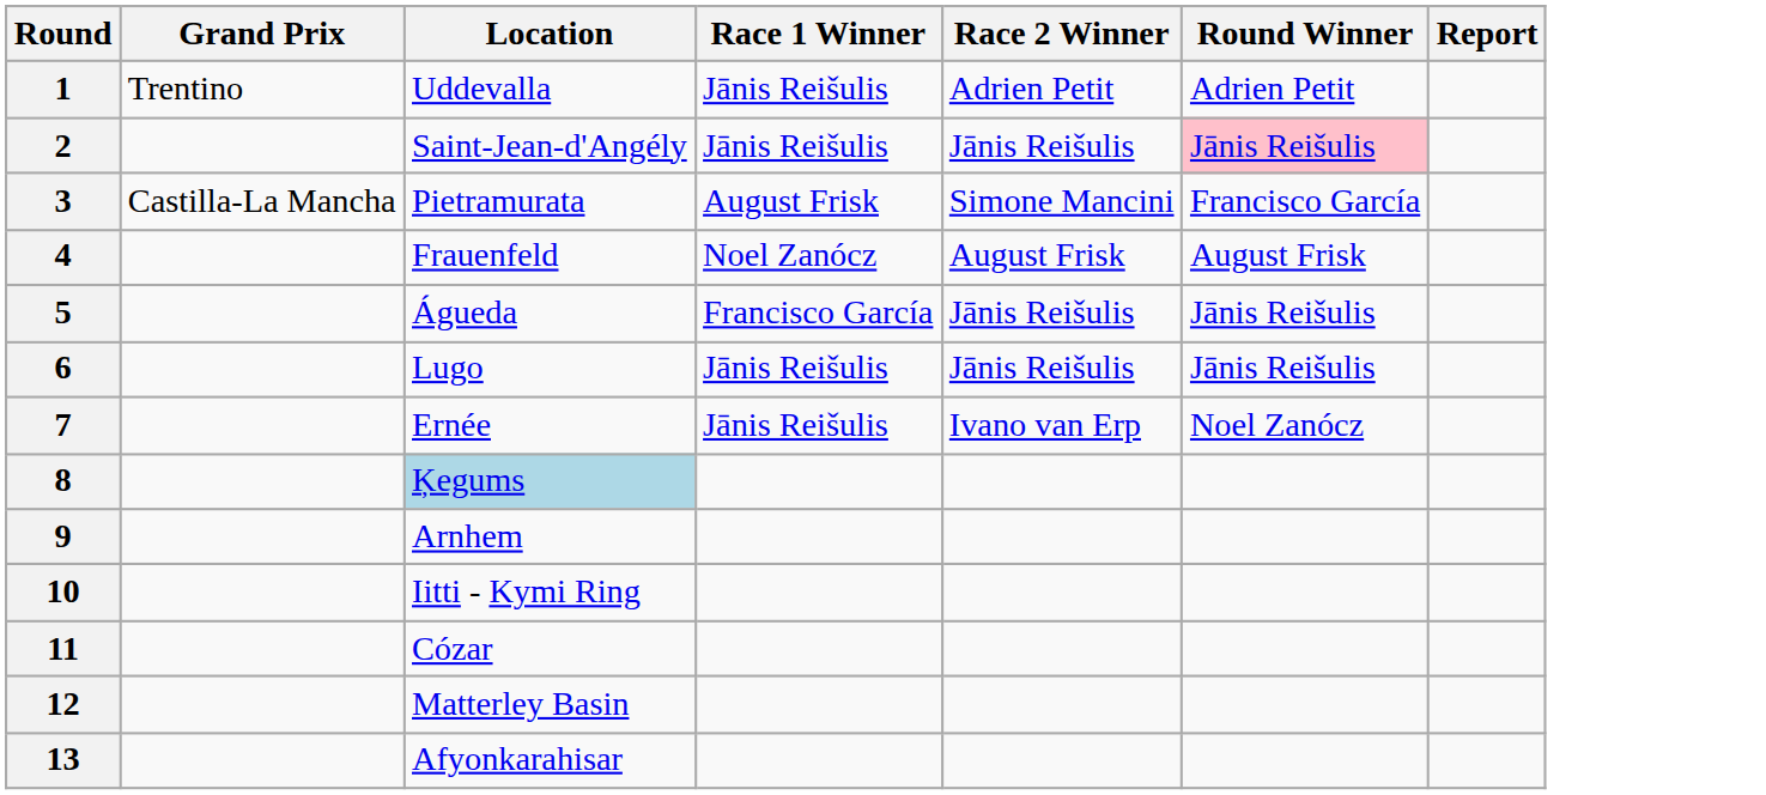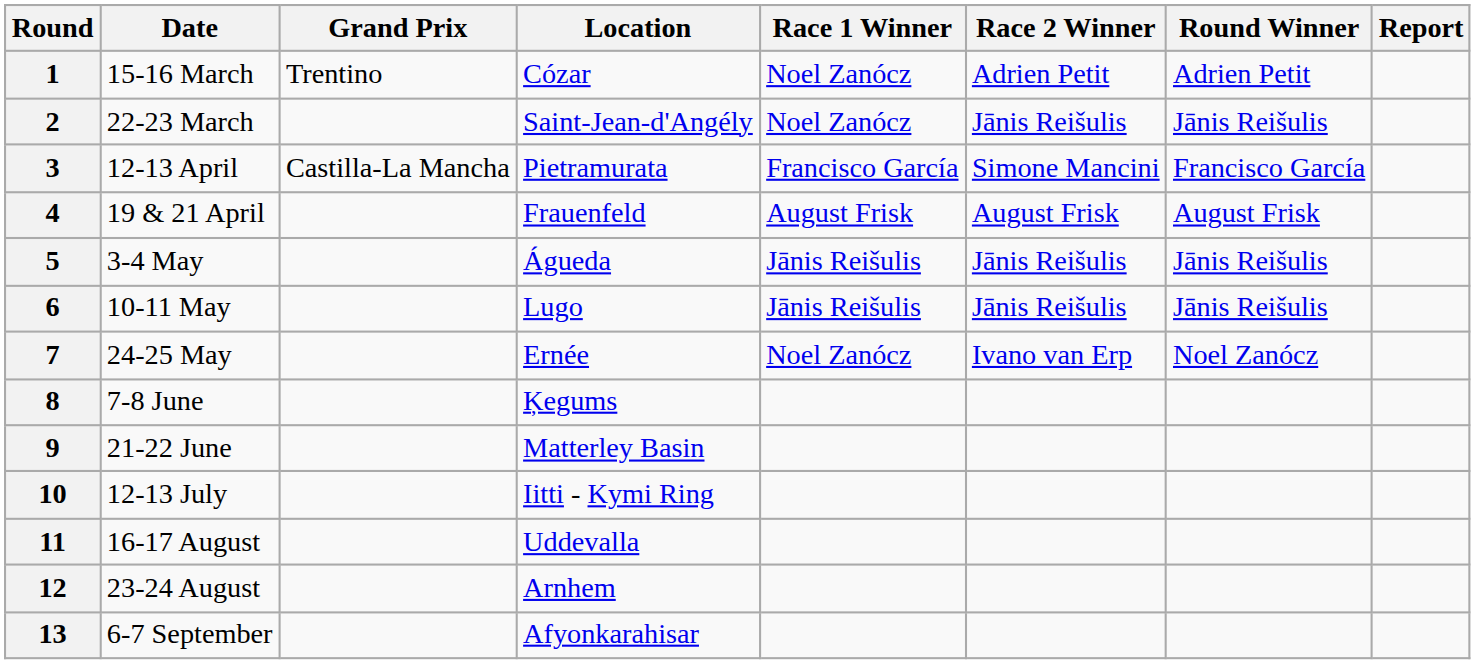+ column: Date | 15-16 March | 22-23 March | 12-13 April | 19 & 21 April | 3-4 May | 10-11 May | 24-25 May | 7-8 June | 21-22 June | 12-13 July | 16-17 August | 23-24 August | 6-7 September
1 | Location: Uddevalla -> Cózar
1 | Race 1 Winner: Jānis Reišulis -> Noel Zanócz
2 | Race 1 Winner: Jānis Reišulis -> Noel Zanócz
2 | Round Winner: pink background -> no background
3 | Race 1 Winner: August Frisk -> Francisco García
4 | Race 1 Winner: Noel Zanócz -> August Frisk
5 | Race 1 Winner: Francisco García -> Jānis Reišulis
7 | Race 1 Winner: Jānis Reišulis -> Noel Zanócz
8 | Location: lightblue background -> no background
9 | Location: Arnhem -> Matterley Basin
11 | Location: Cózar -> Uddevalla
12 | Location: Matterley Basin -> Arnhem
